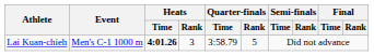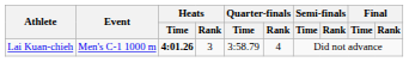Lai Kuan-chieh | Quarter-finals / Rank: 5 -> 4
